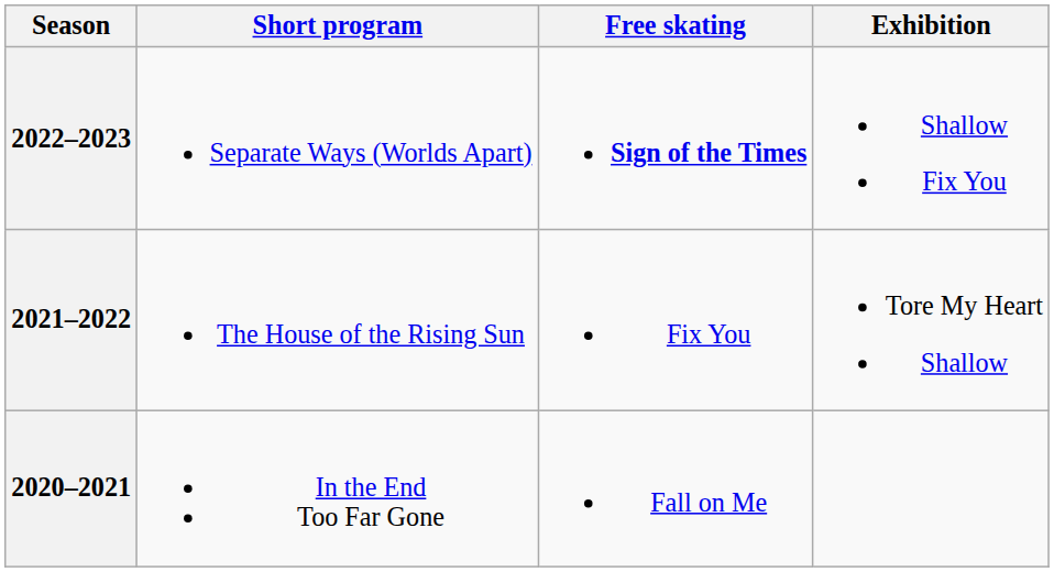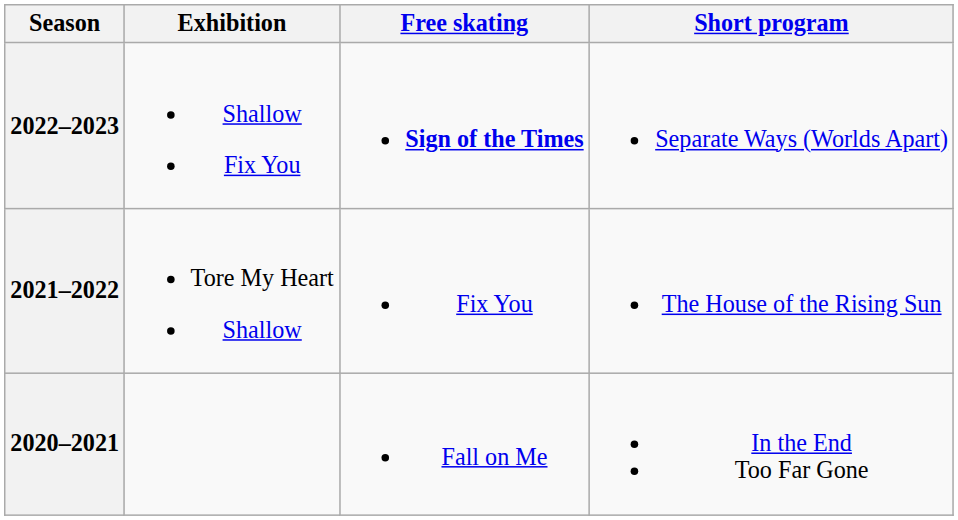columns swapped: Short program <-> Exhibition
